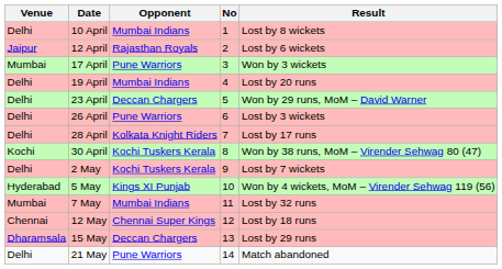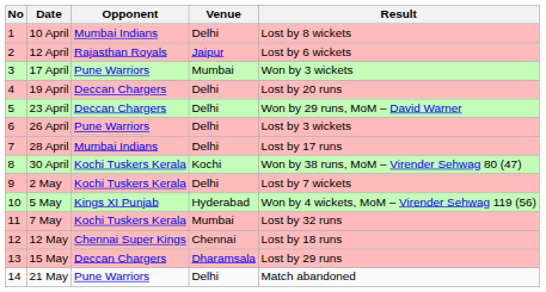columns swapped: No <-> Venue
19 April | Opponent: Mumbai Indians -> Deccan Chargers
28 April | Opponent: Kolkata Knight Riders -> Mumbai Indians
7 May | Opponent: Mumbai Indians -> Kochi Tuskers Kerala
